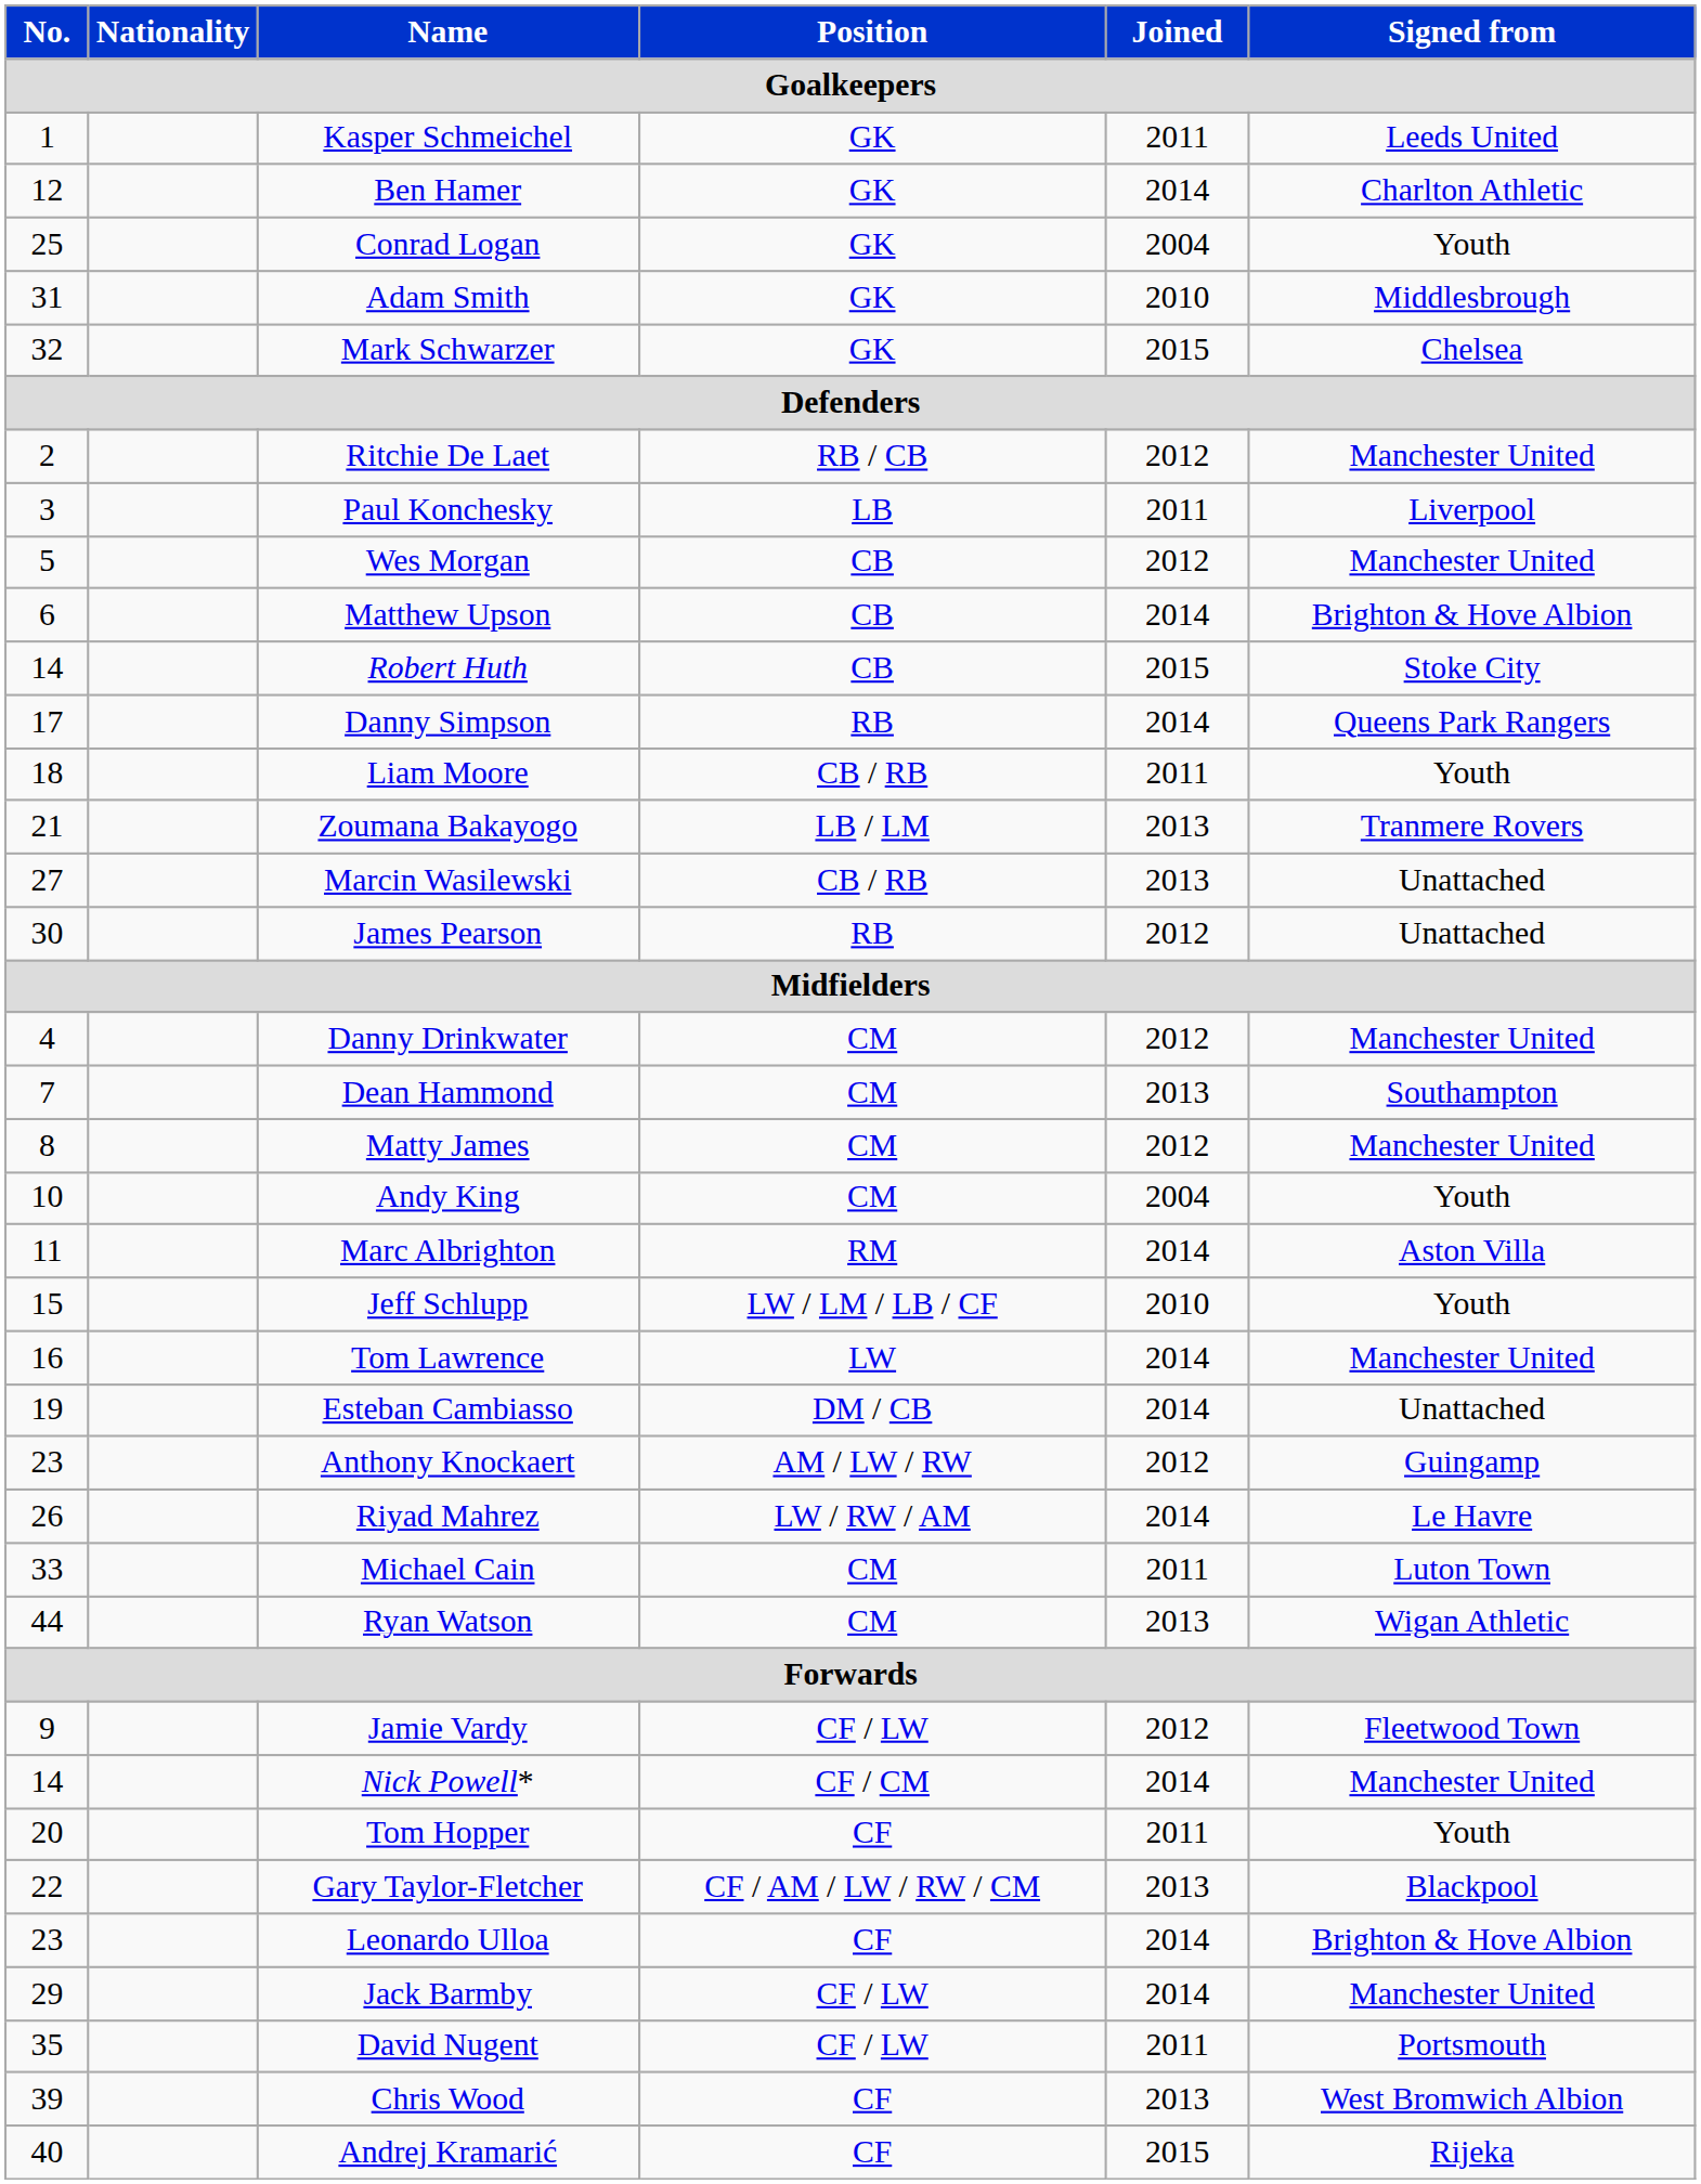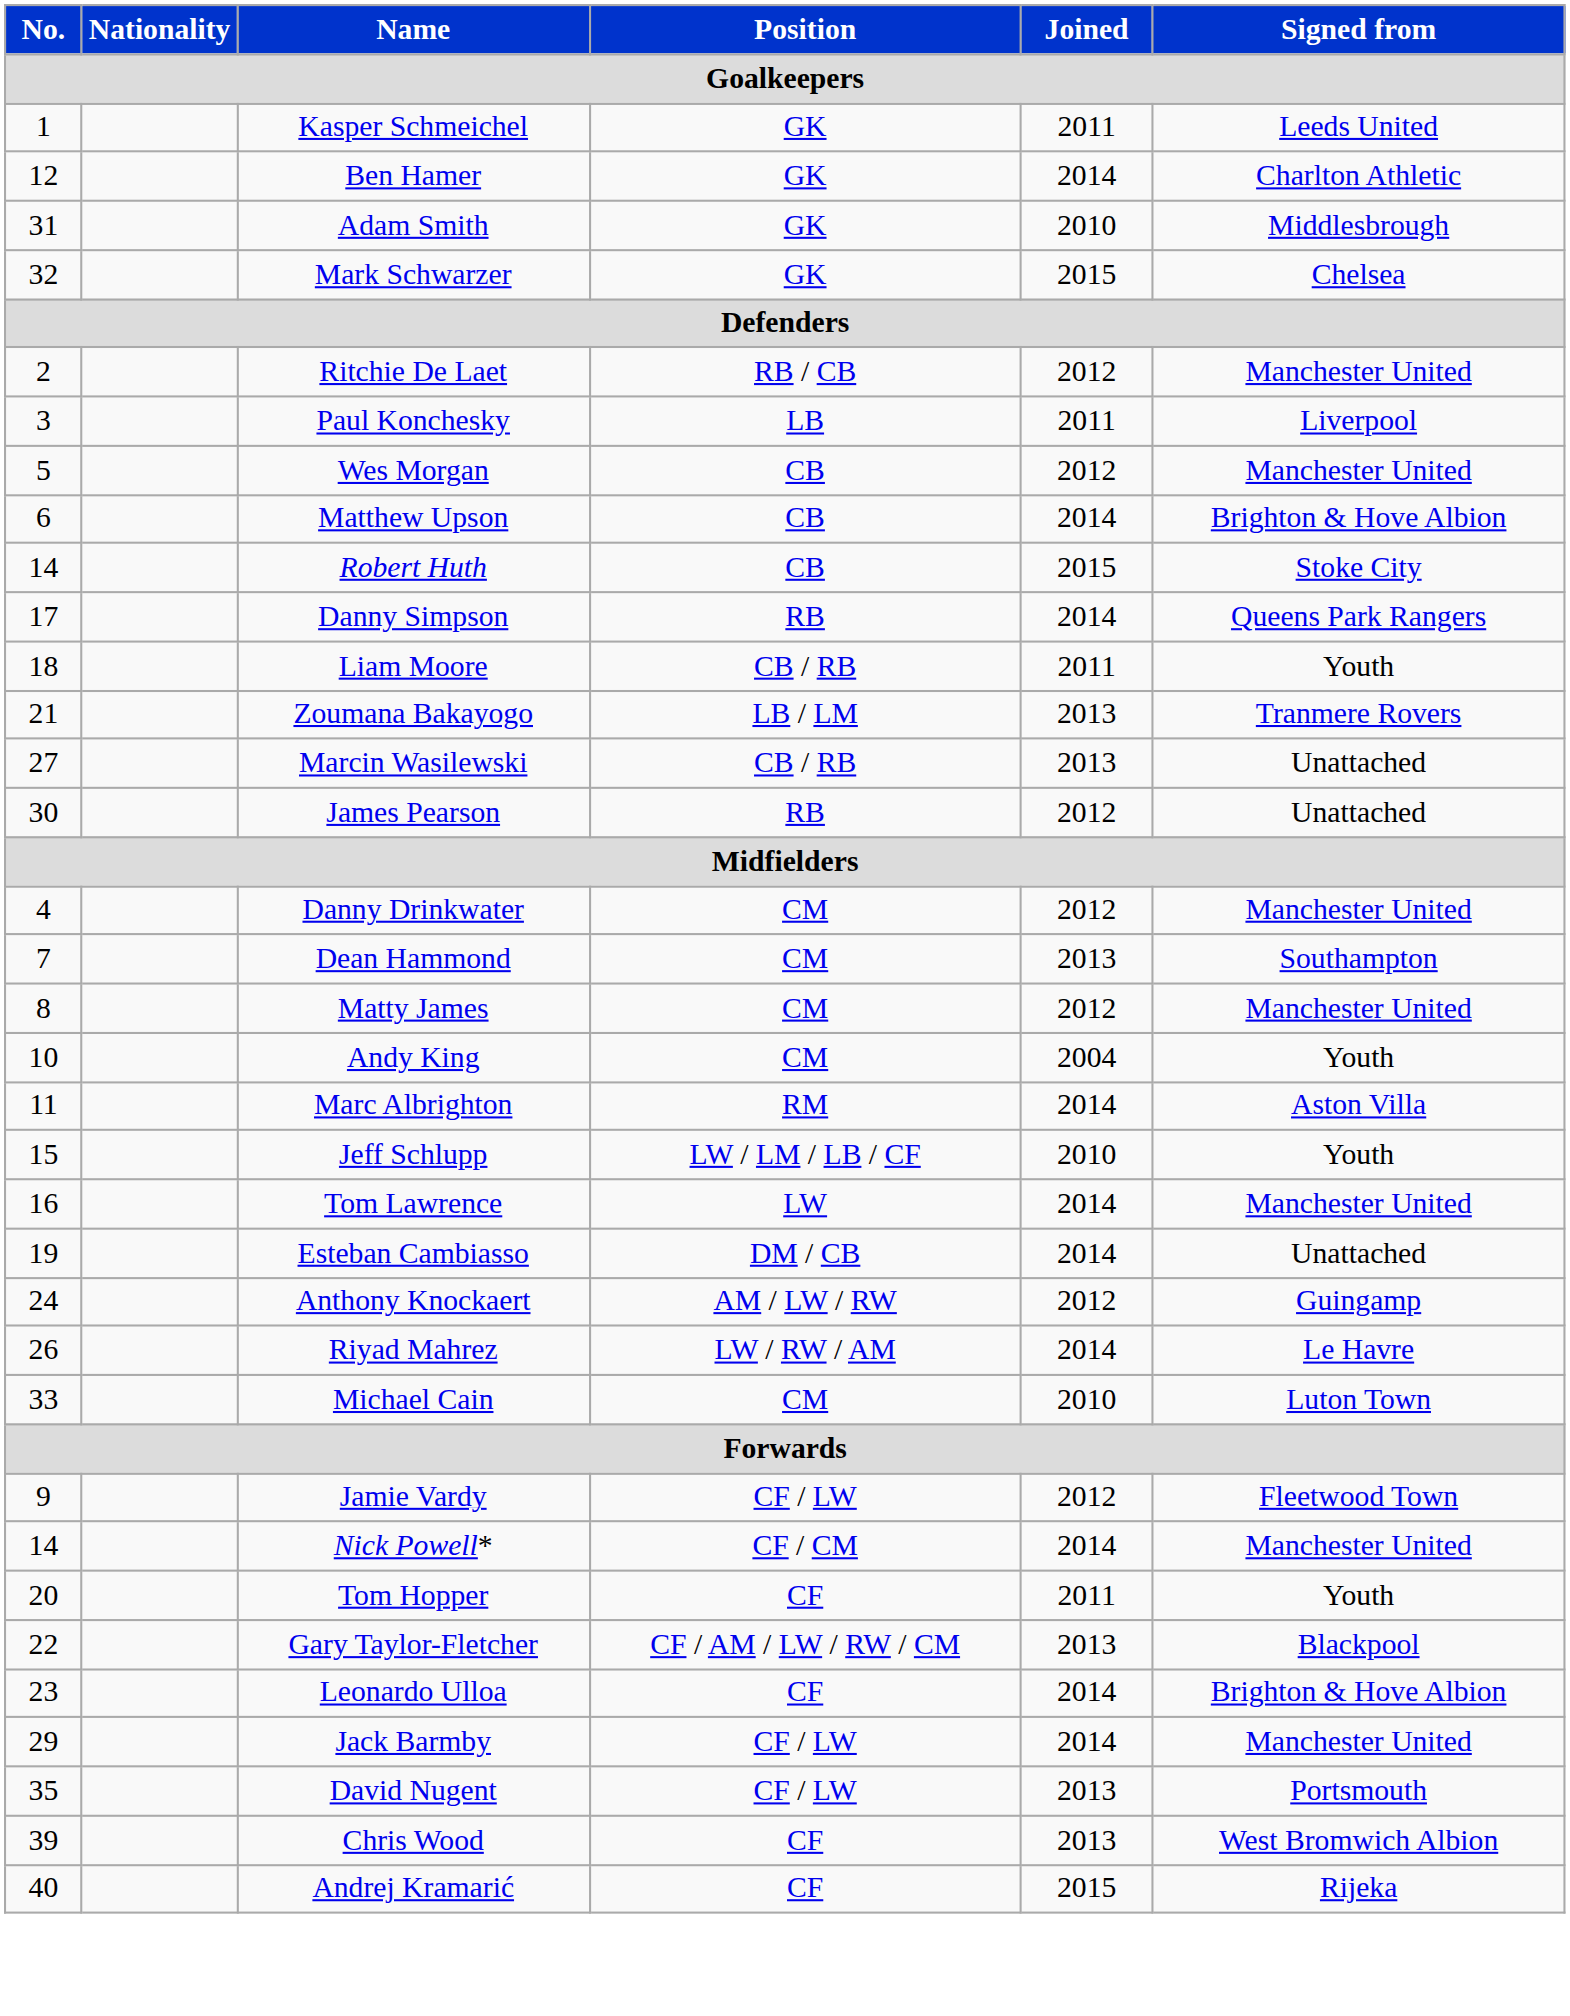- row: 25 | Conrad Logan | GK | 2004 | Youth
Anthony Knockaert | No.: 23 -> 24
Michael Cain | Joined: 2011 -> 2010
- row: 44 | Ryan Watson | CM | 2013 | Wigan Athletic
David Nugent | Joined: 2011 -> 2013
